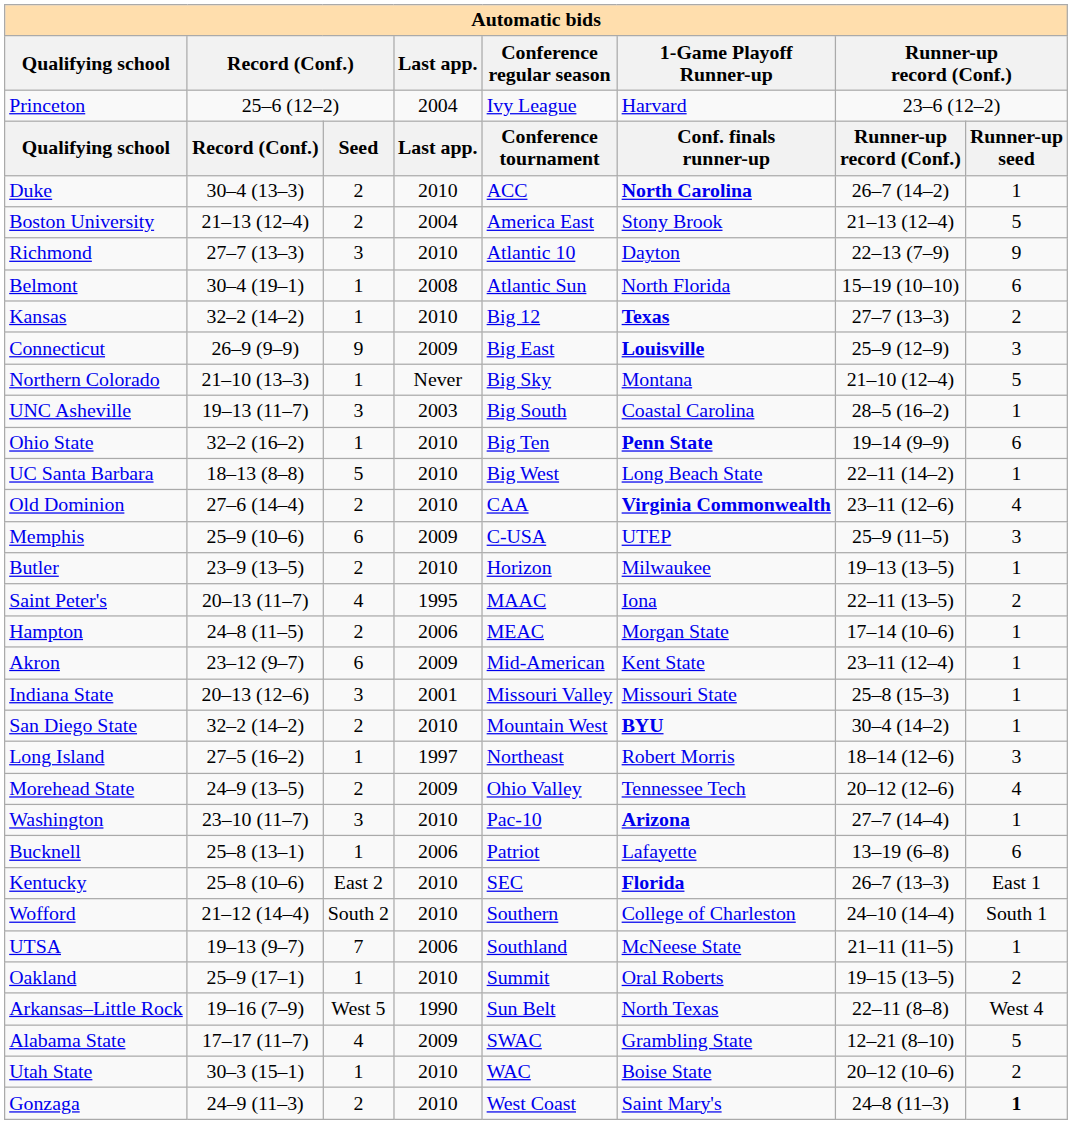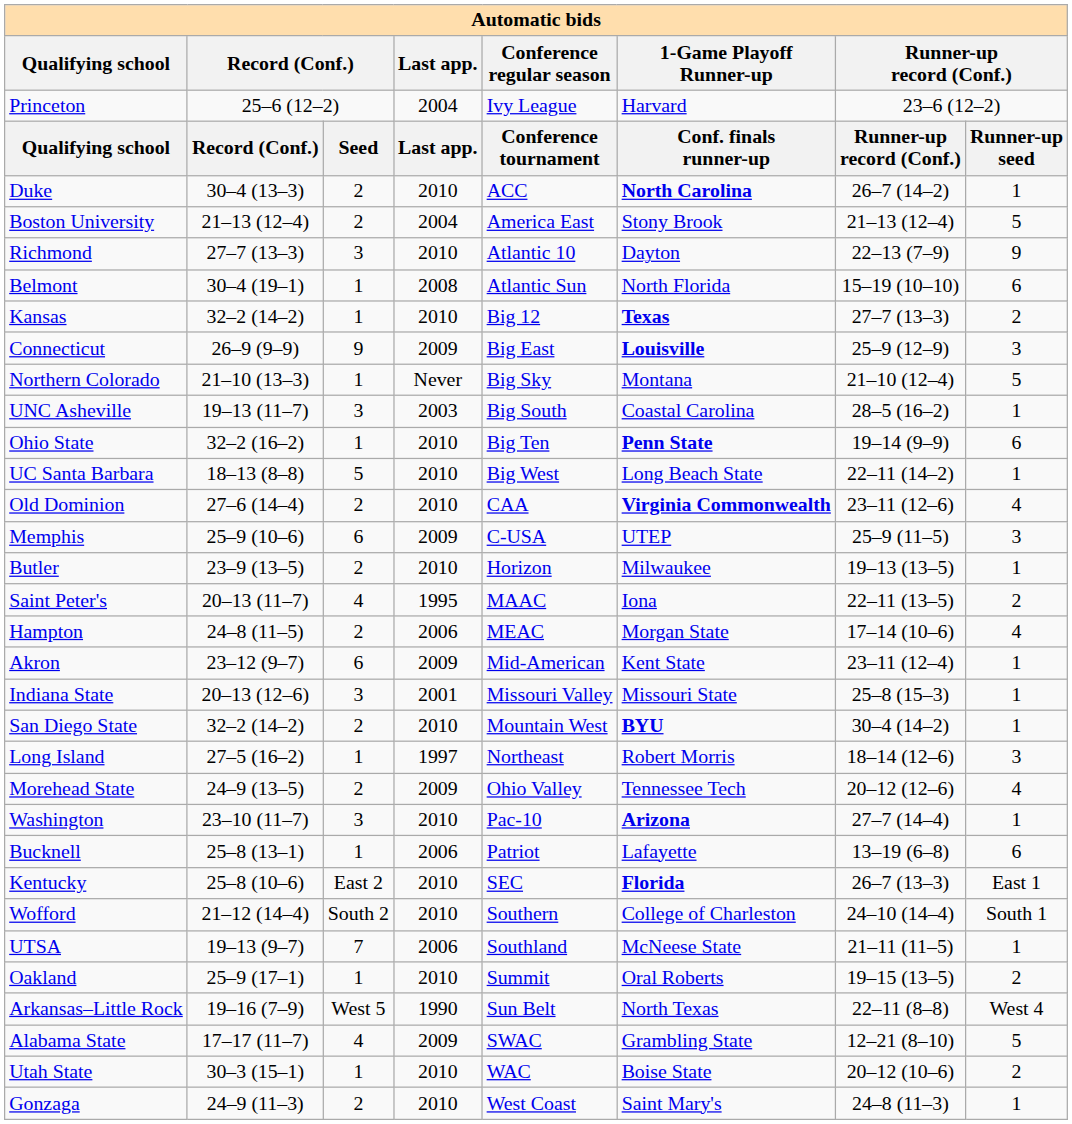Hampton | column 8: 1 -> 4
Gonzaga | column 8: bold -> normal
